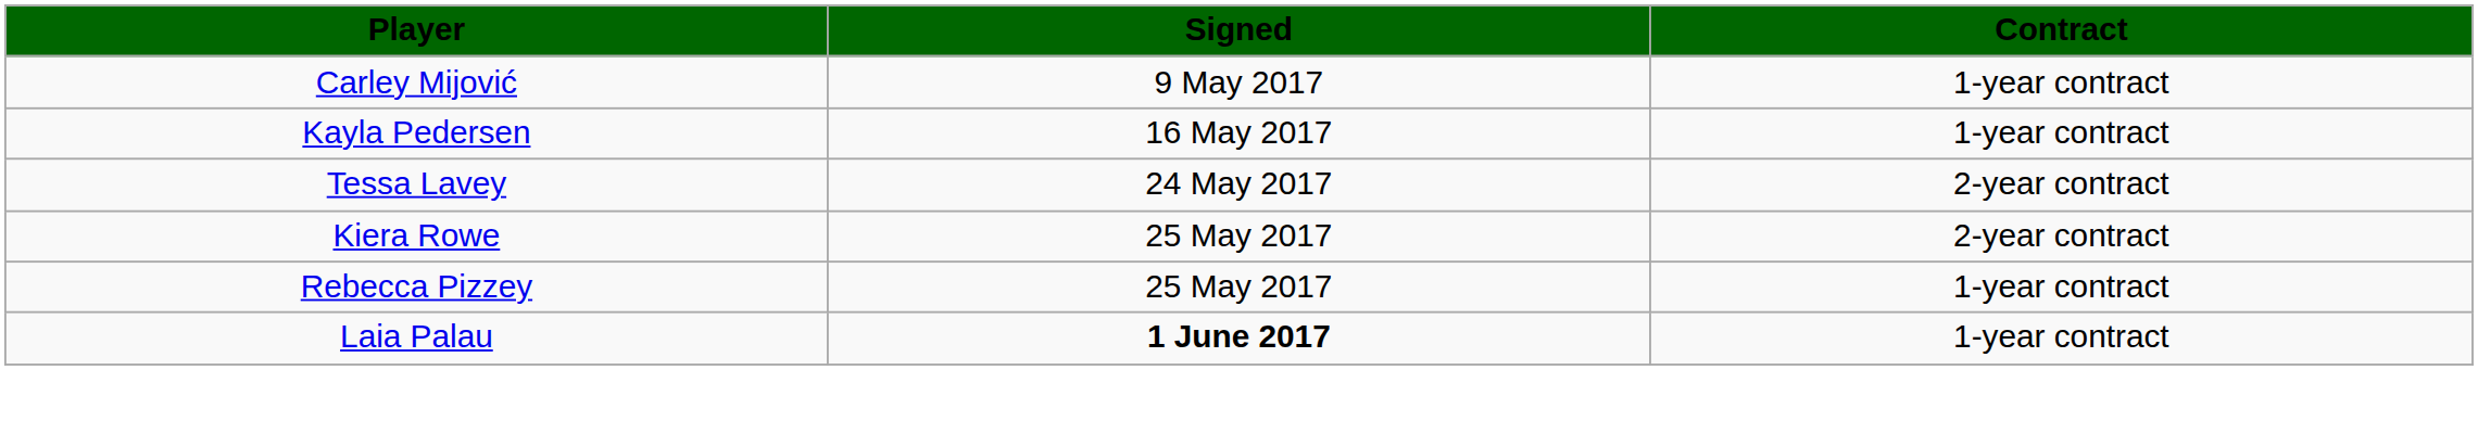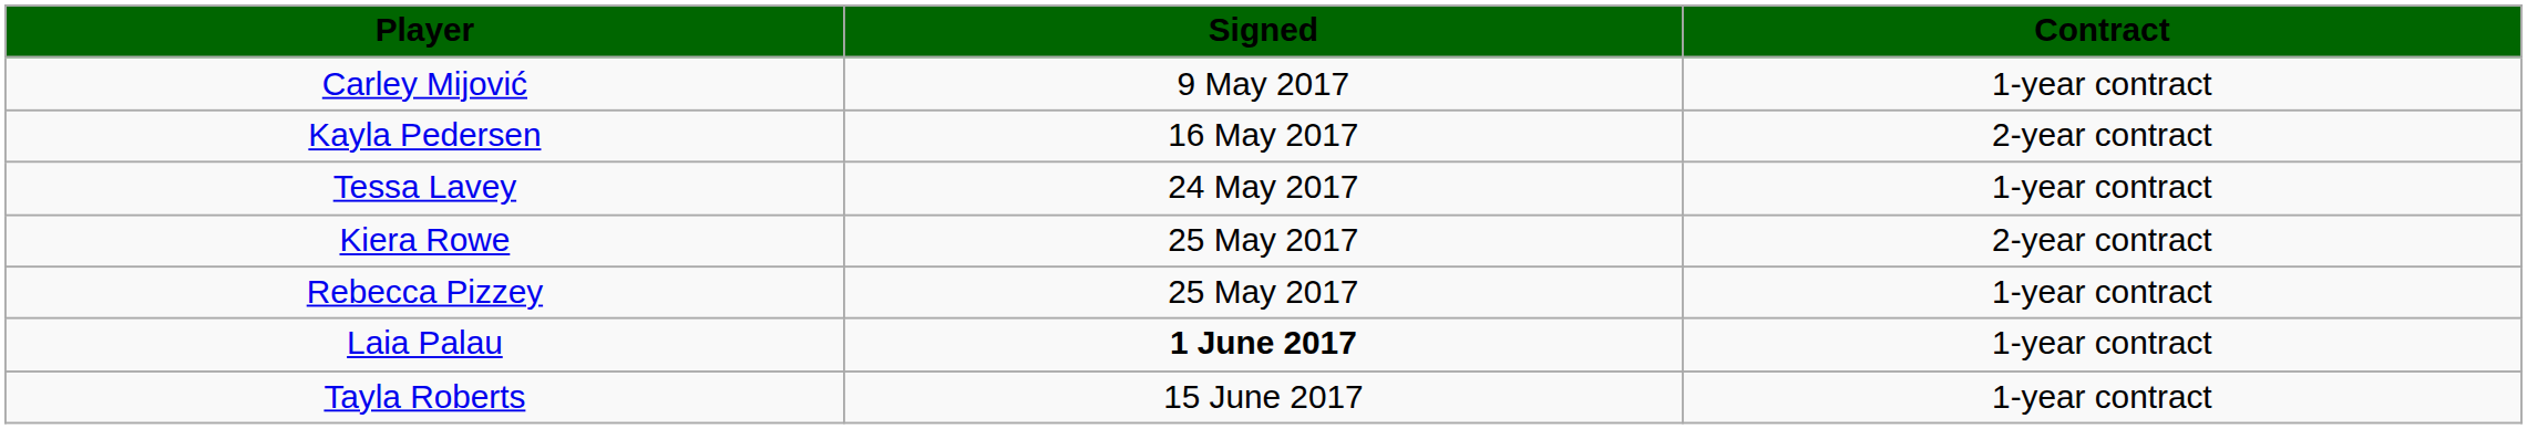Kayla Pedersen | Contract: 1-year contract -> 2-year contract
Tessa Lavey | Contract: 2-year contract -> 1-year contract
+ row: Tayla Roberts | 15 June 2017 | 1-year contract
